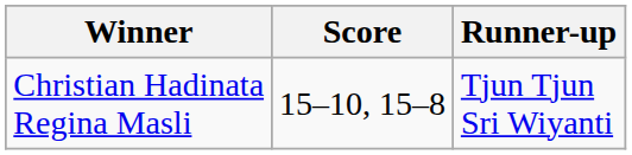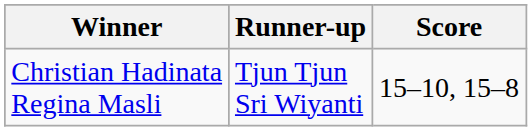columns swapped: Runner-up <-> Score
